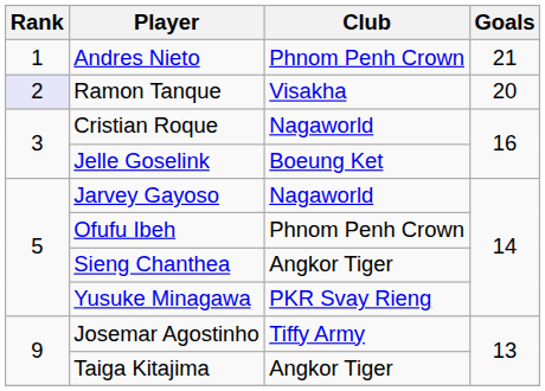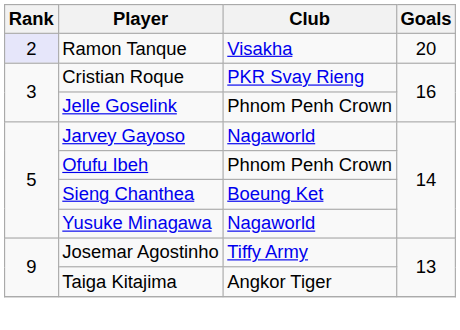- row: 1 | Andres Nieto | Phnom Penh Crown | 21
Cristian Roque | Club: Nagaworld -> PKR Svay Rieng
Jelle Goselink | Club: Boeung Ket -> Phnom Penh Crown
Sieng Chanthea | Club: Angkor Tiger -> Boeung Ket
Yusuke Minagawa | Club: PKR Svay Rieng -> Nagaworld
